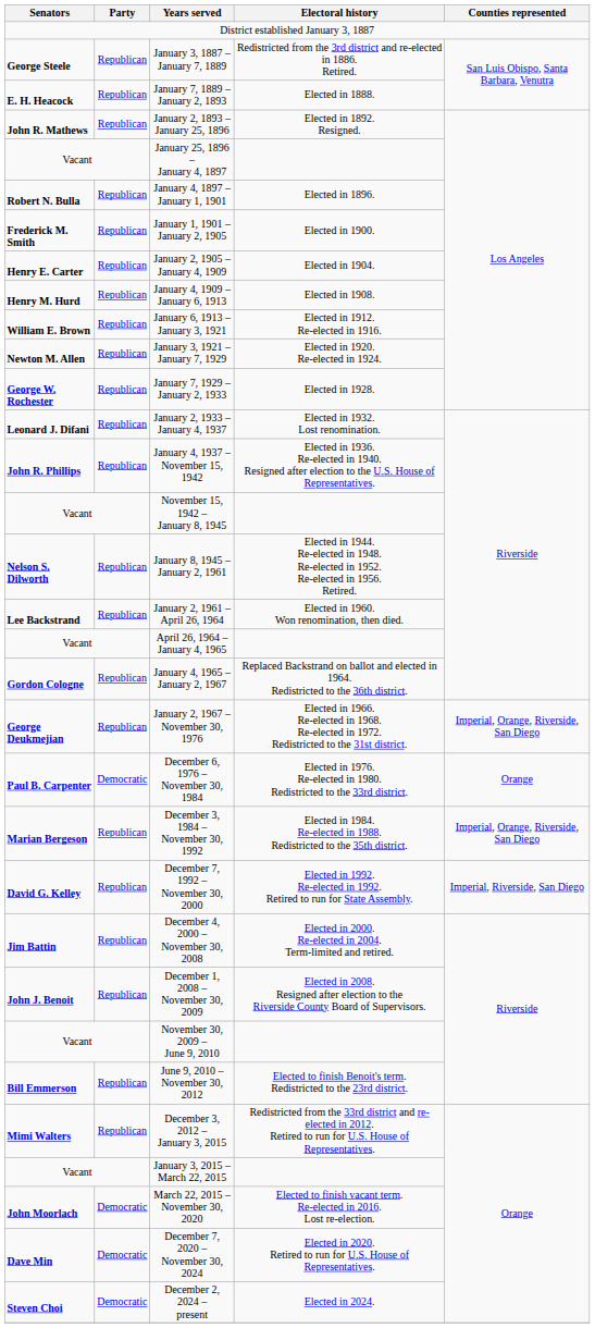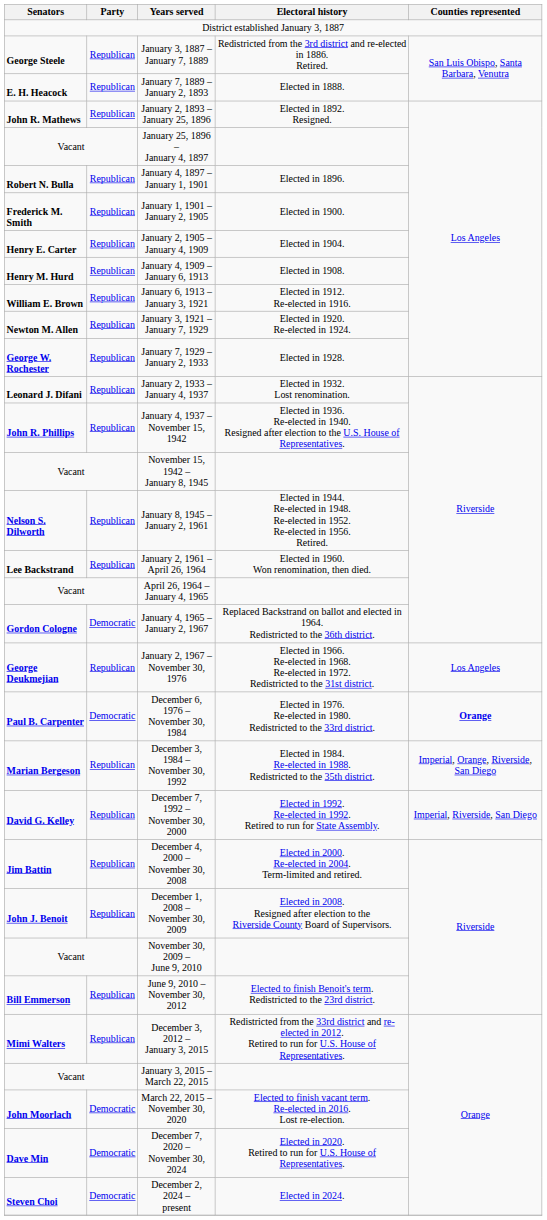January 4, 1965 – January 2, 1967 | Party: Republican -> Democratic
January 2, 1967 – November 30, 1976 | Counties represented: Imperial, Orange, Riverside, San Diego -> Los Angeles
December 6, 1976 – November 30, 1984 | Counties represented: normal -> bold
